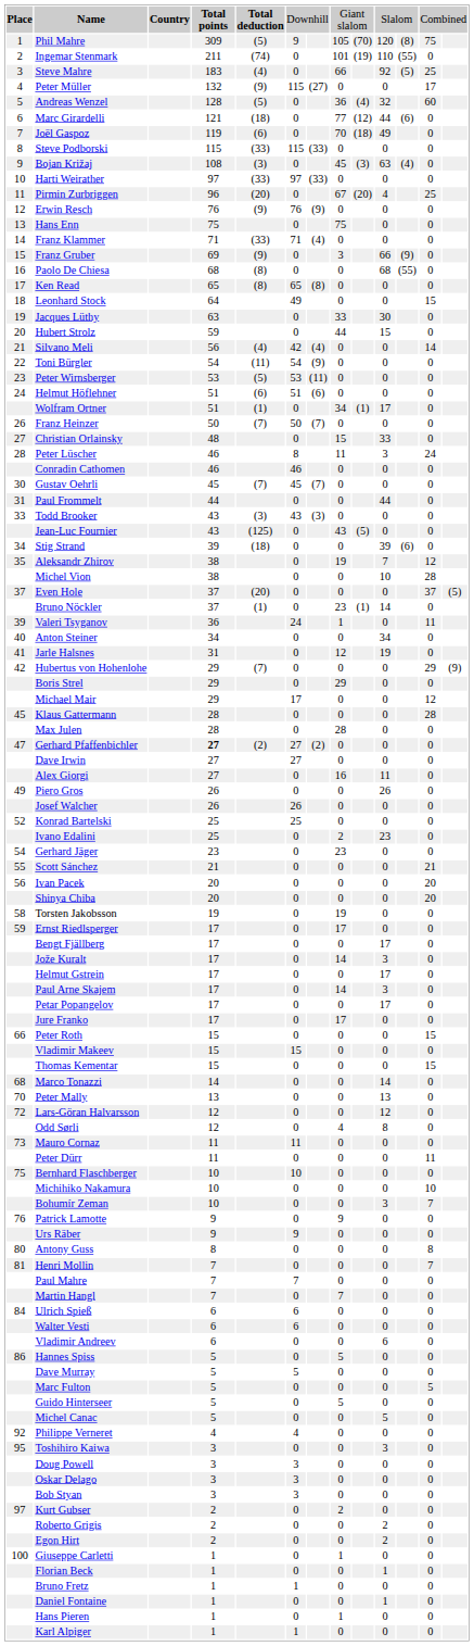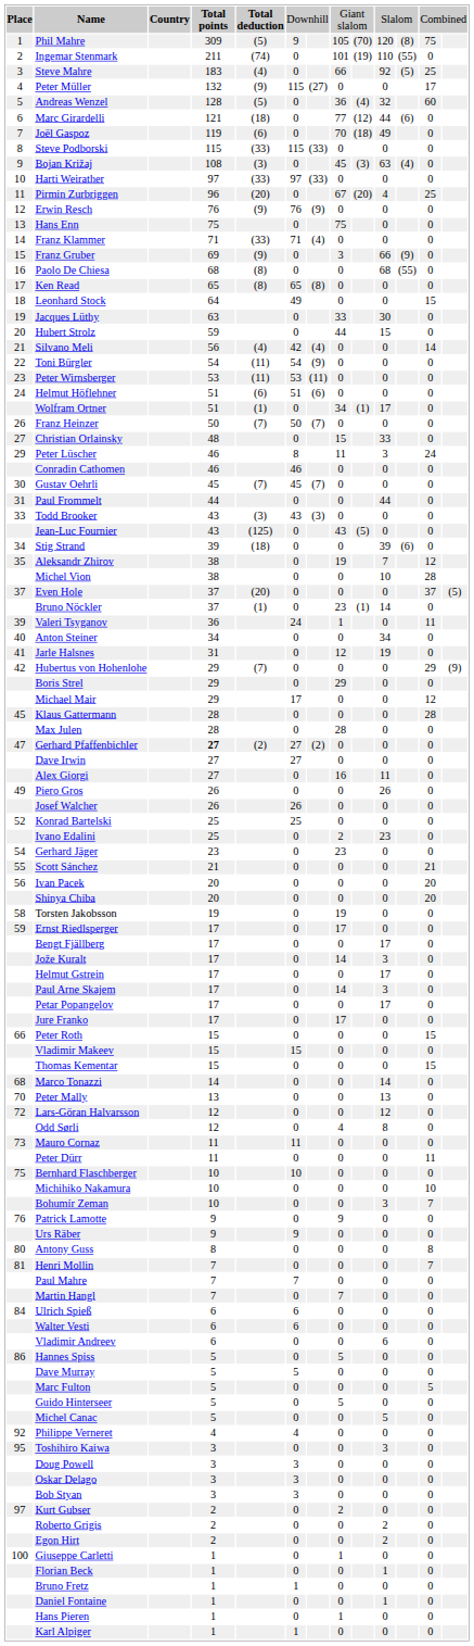Peter Wirnsberger | column 5: (5) -> (11)
Peter Lüscher | column 1: 28 -> 29
